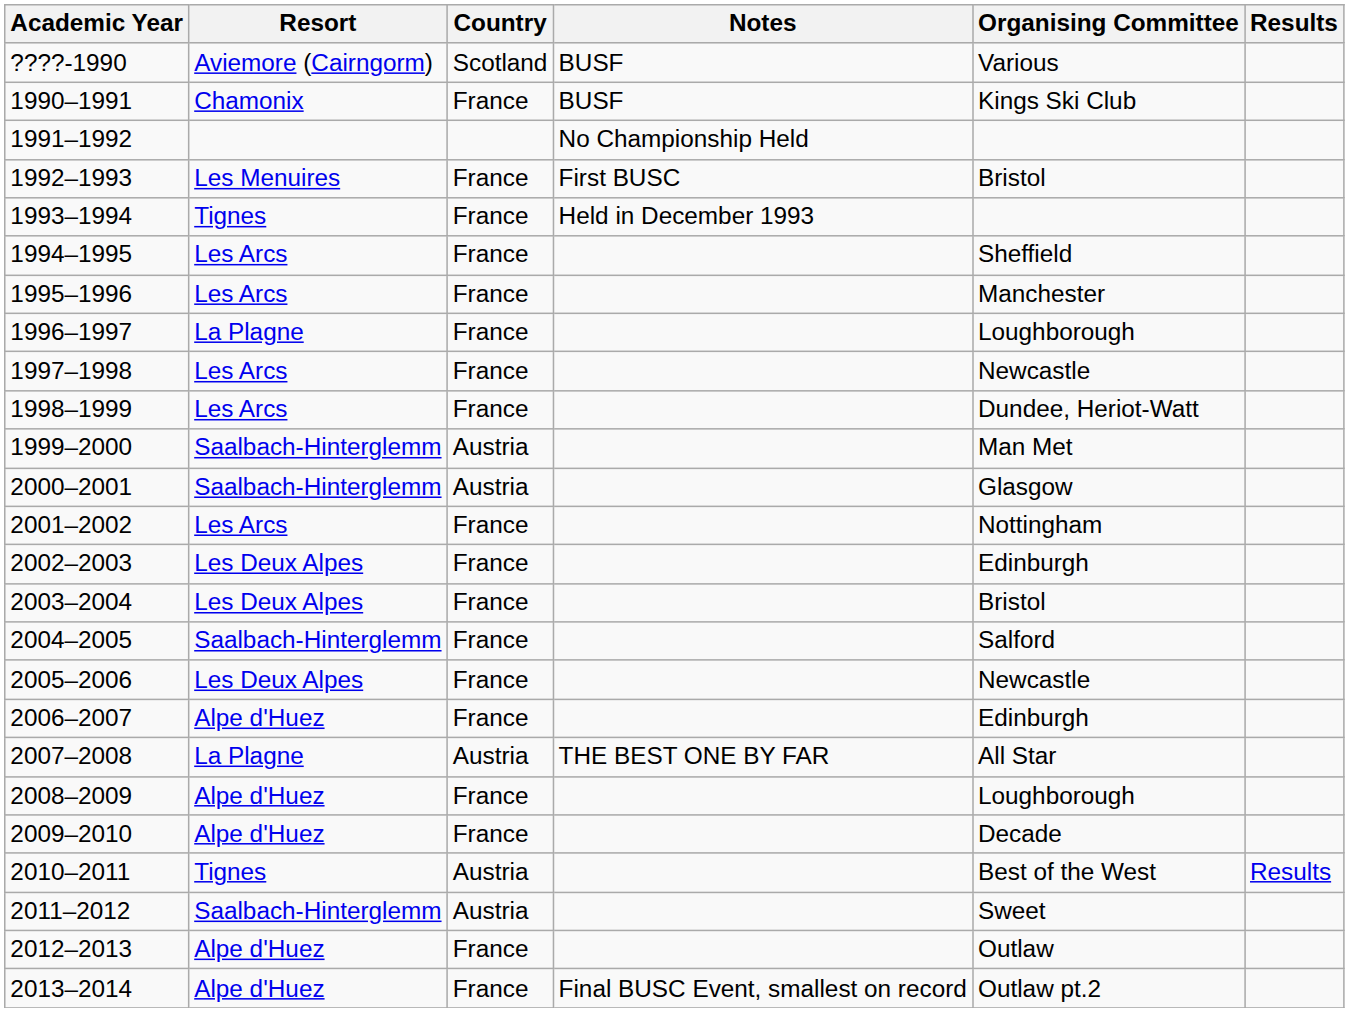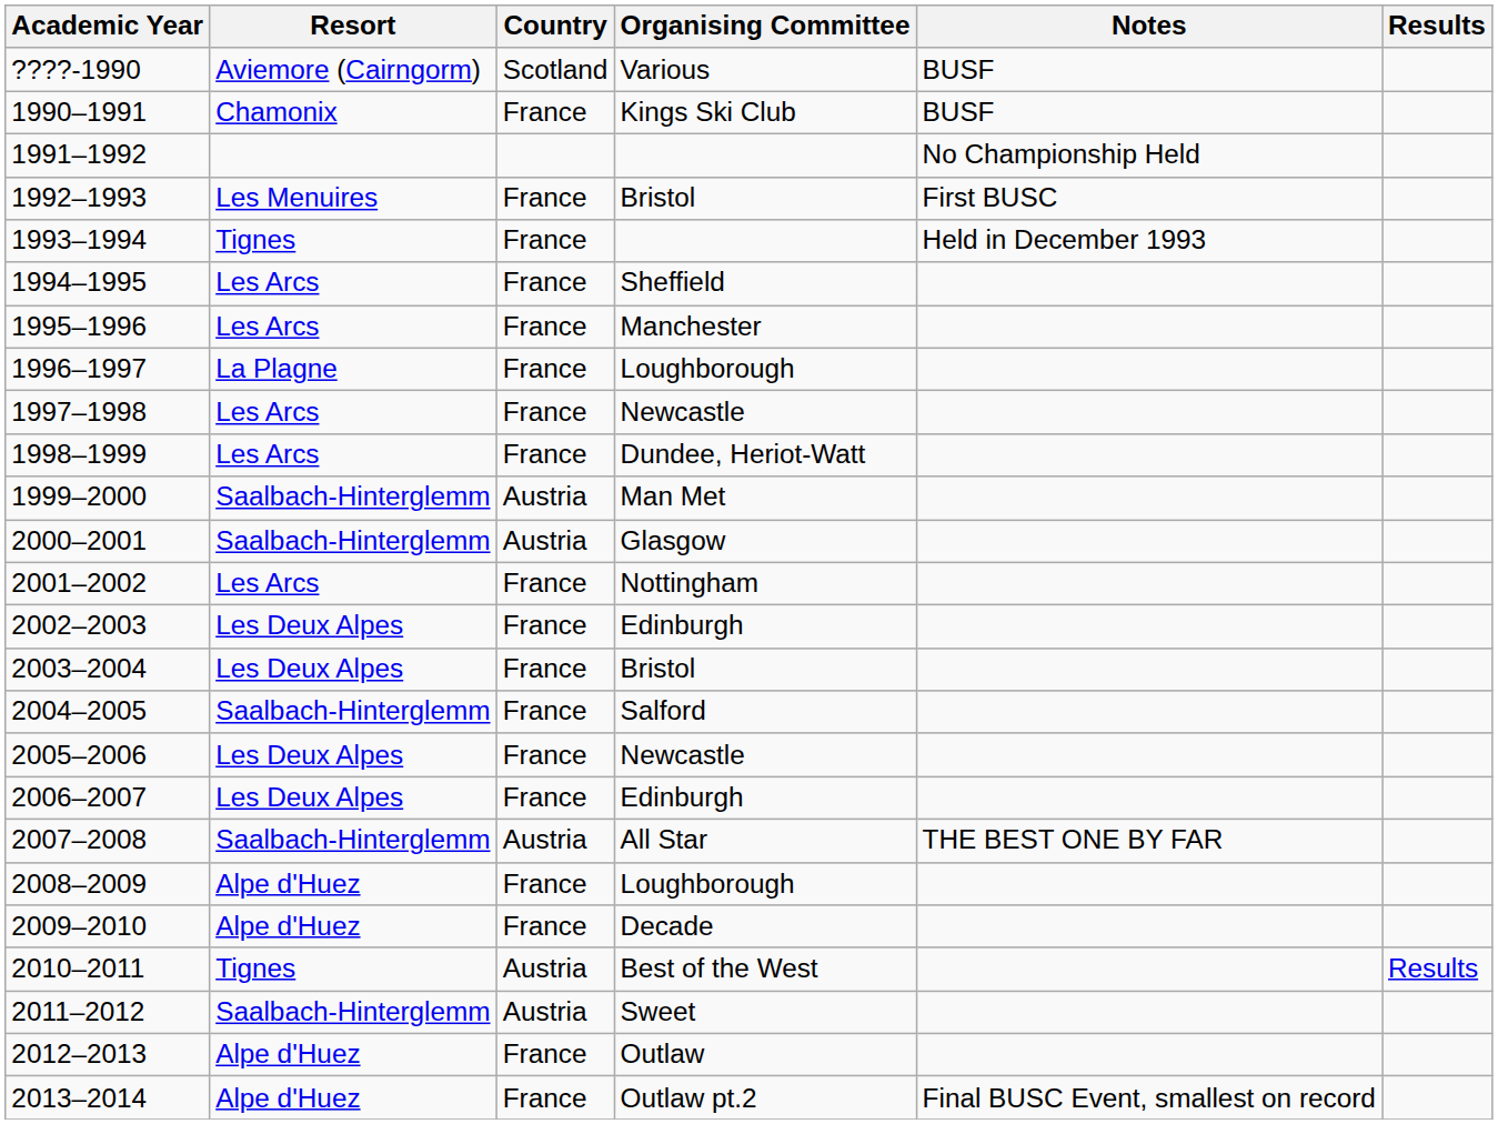columns swapped: Organising Committee <-> Notes
2006–2007 | Resort: Alpe d'Huez -> Les Deux Alpes
2007–2008 | Resort: La Plagne -> Saalbach-Hinterglemm
